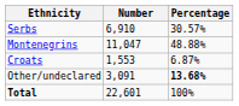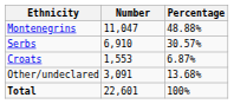rows swapped: Montenegrins <-> Serbs
Other/undeclared | Percentage: bold -> normal
